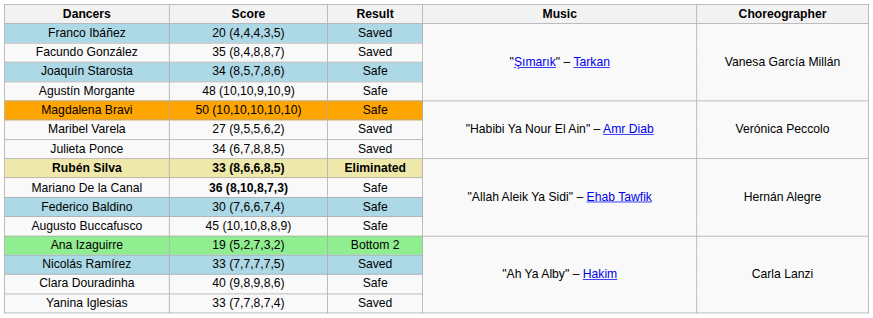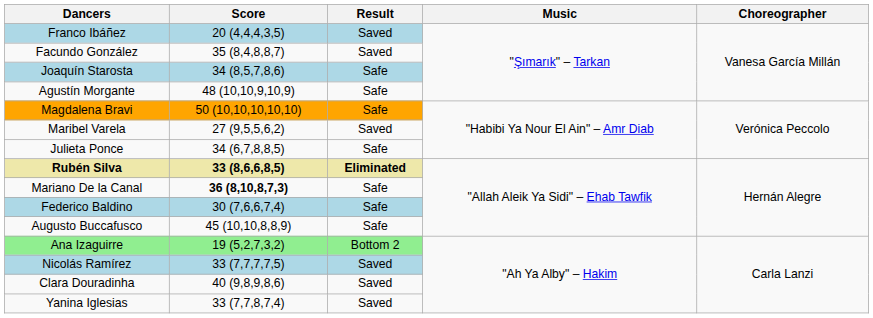Julieta Ponce | Result: Saved -> Safe
Clara Douradinha | Result: Safe -> Saved
